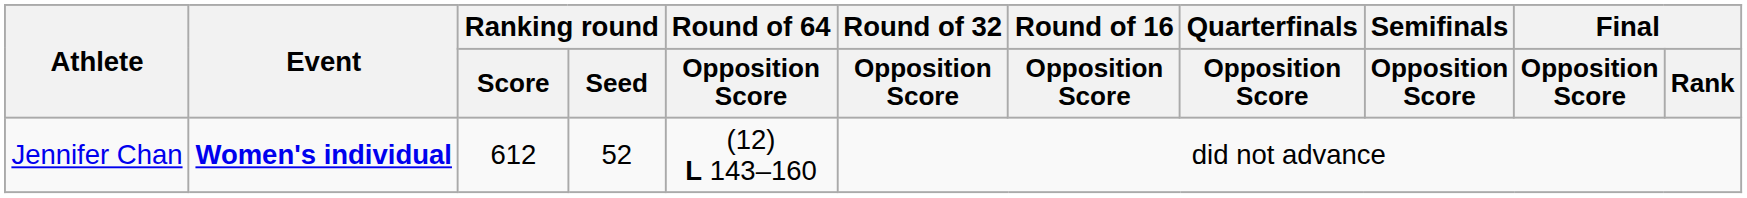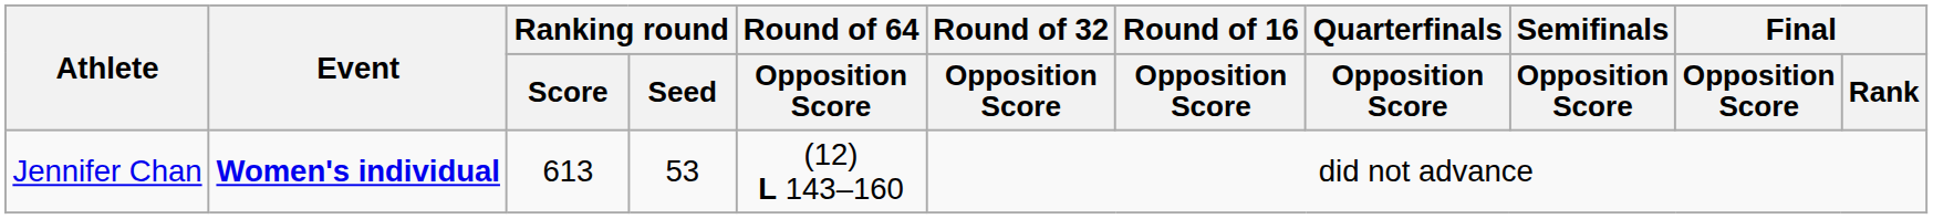Jennifer Chan | Ranking round / Score: 612 -> 613
Jennifer Chan | Ranking round / Seed: 52 -> 53
